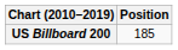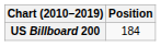US Billboard 200 | Position: 185 -> 184
